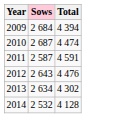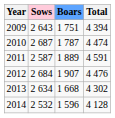+ column: Boars | 1 751 | 1 787 | 1 889 | 1 907 | 1 668 | 1 596
2009 | Sows: 2 684 -> 2 643
2012 | Sows: 2 643 -> 2 684
